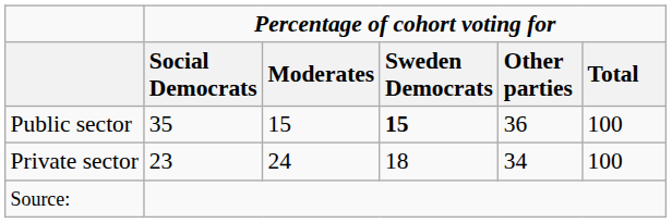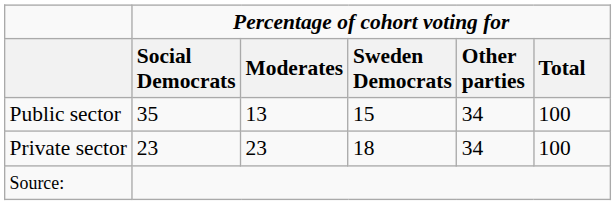Public sector | Percentage of cohort voting for / Moderates: 15 -> 13
Public sector | Percentage of cohort voting for / Sweden Democrats: bold -> normal
Public sector | Percentage of cohort voting for / Other parties: 36 -> 34
Private sector | Percentage of cohort voting for / Moderates: 24 -> 23
